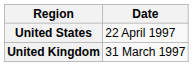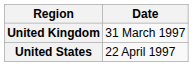rows swapped: United Kingdom <-> United States
